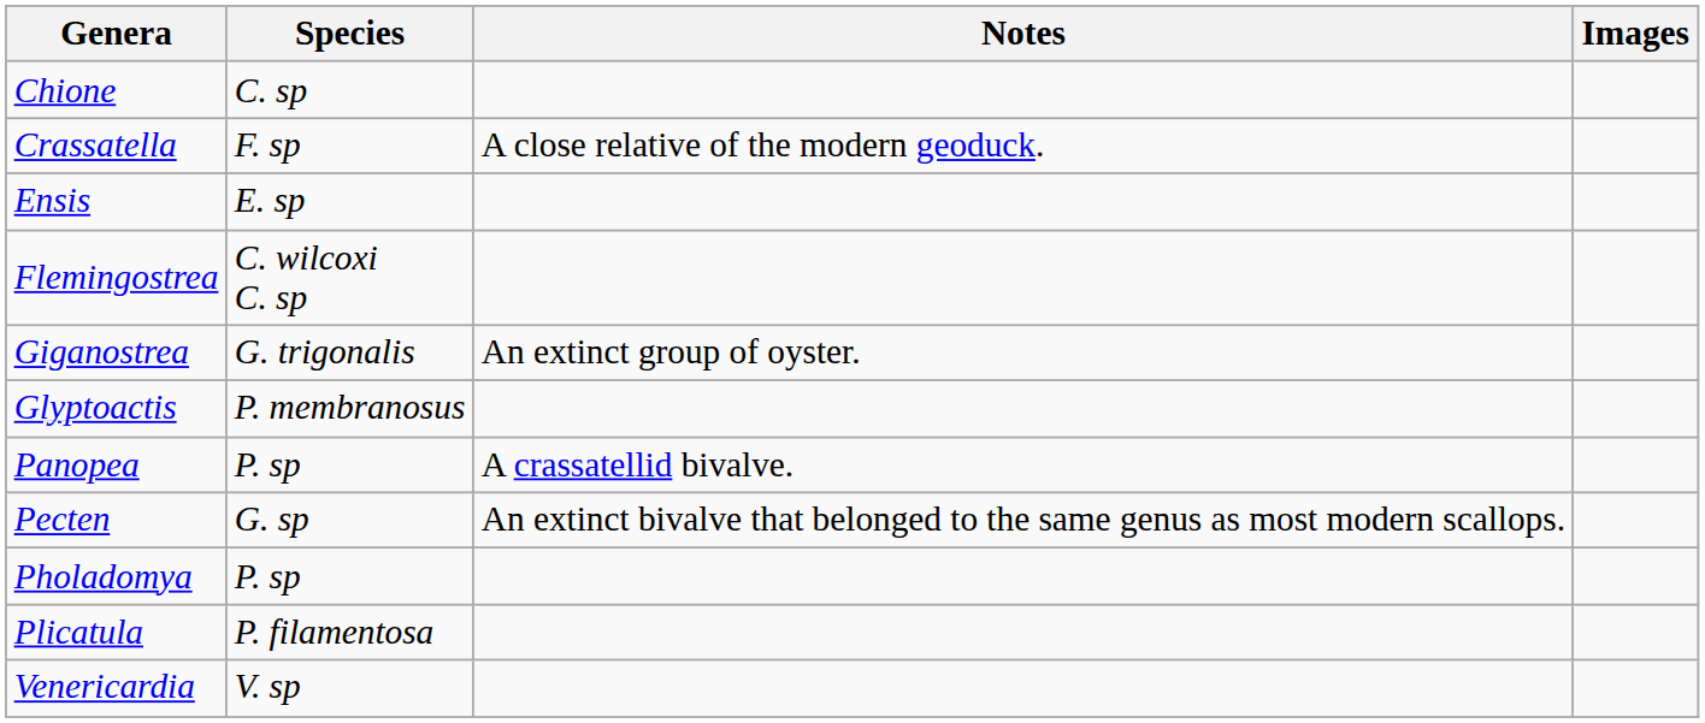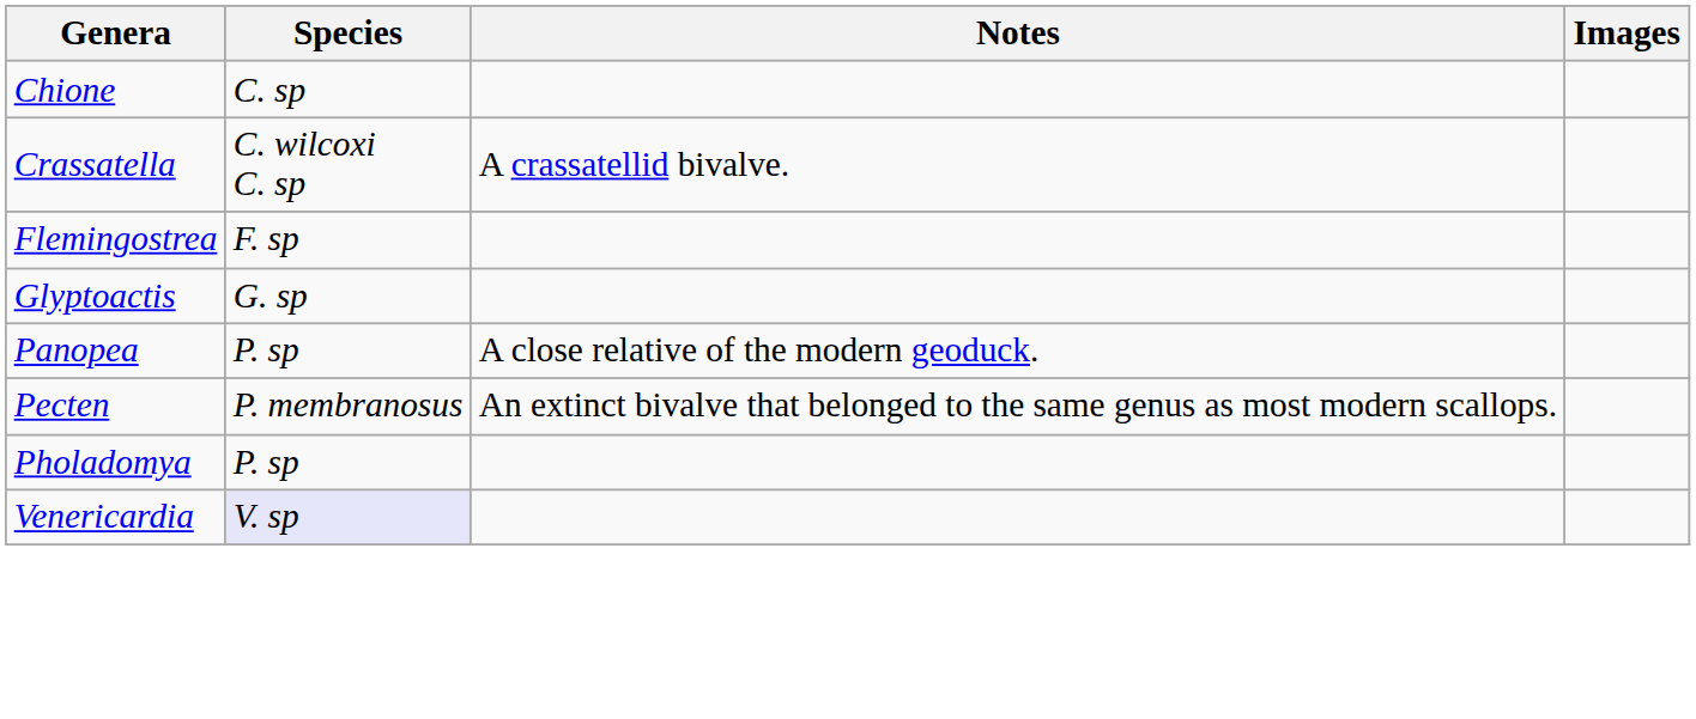Crassatella | Species: F. sp -> C. wilcoxi C. sp
Crassatella | Notes: A close relative of the modern geoduck. -> A crassatellid bivalve.
- row: Ensis | E. sp
Flemingostrea | Species: C. wilcoxi C. sp -> F. sp
- row: Giganostrea | G. trigonalis | An extinct group of oyster.
Glyptoactis | Species: P. membranosus -> G. sp
Panopea | Notes: A crassatellid bivalve. -> A close relative of the modern geoduck.
Pecten | Species: G. sp -> P. membranosus
- row: Plicatula | P. filamentosa
Venericardia | Species: no background -> lavender background
